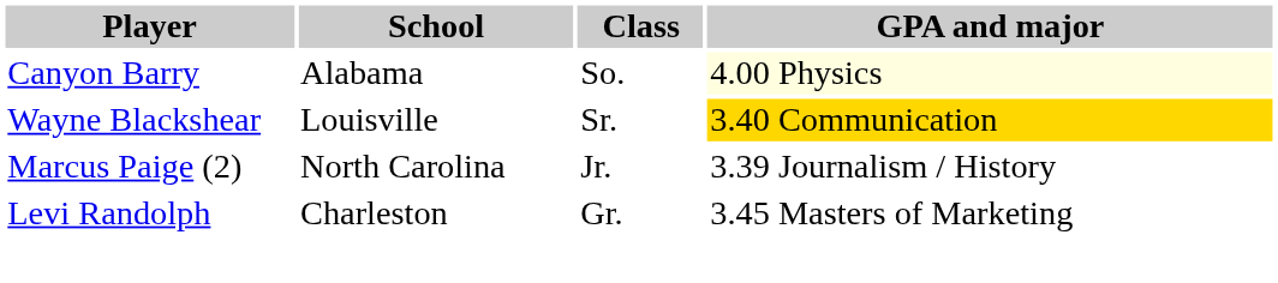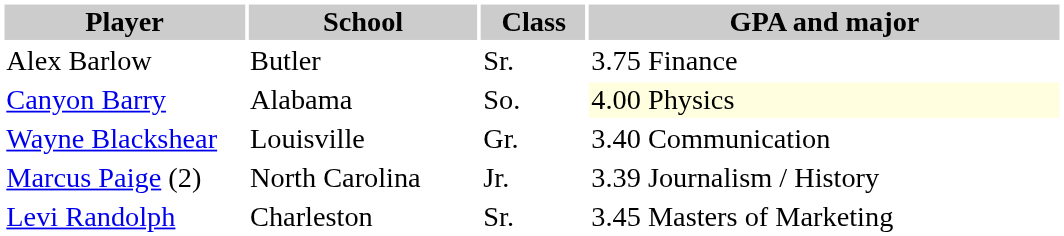+ row: Alex Barlow | Butler | Sr. | 3.75 Finance
Wayne Blackshear | Class: Sr. -> Gr.
Wayne Blackshear | GPA and major: gold background -> no background
Levi Randolph | Class: Gr. -> Sr.
